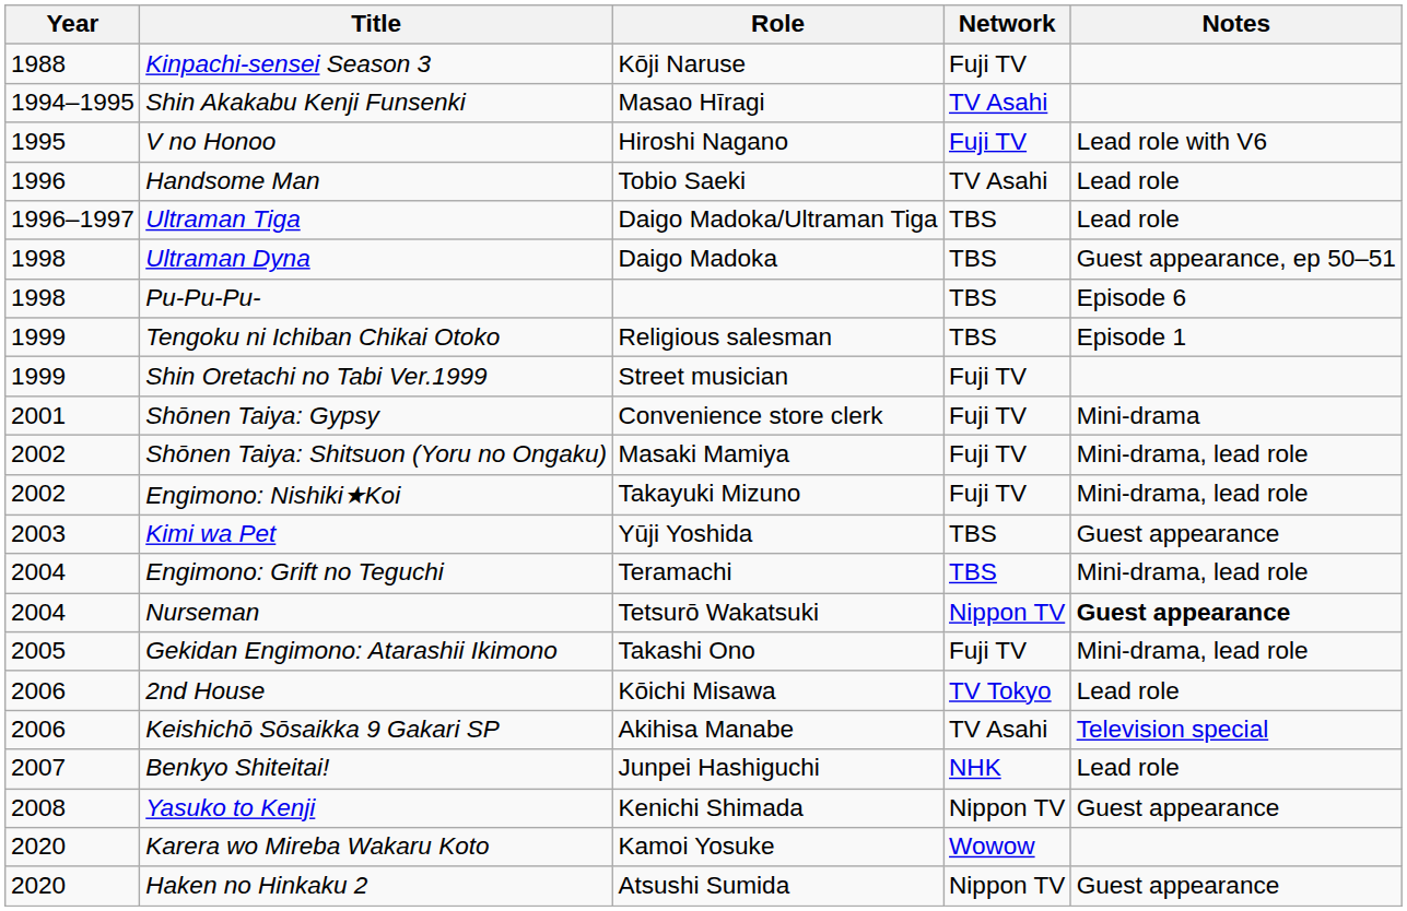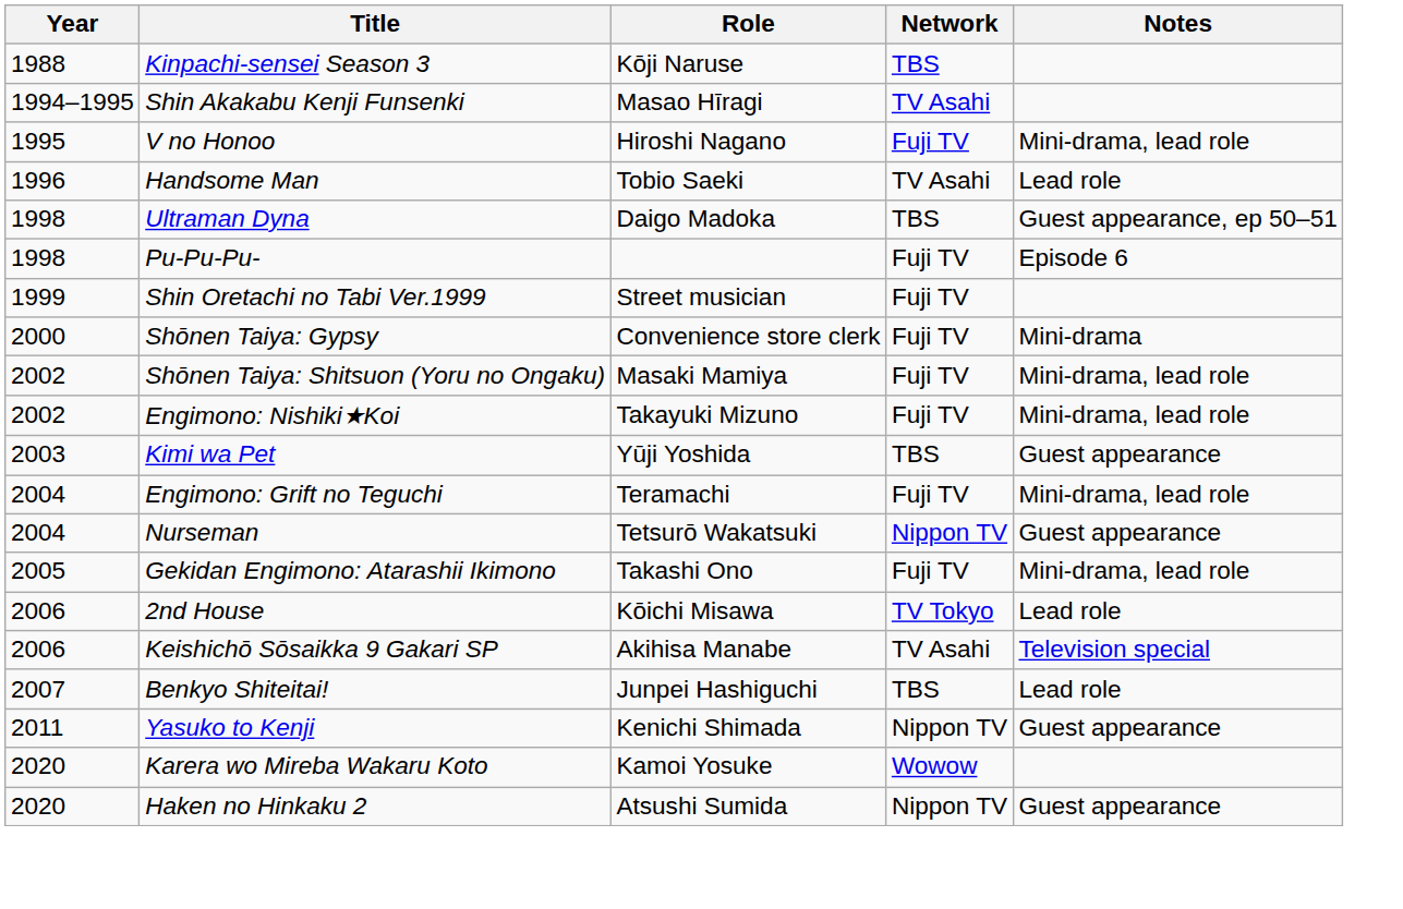Kinpachi-sensei Season 3 | Network: Fuji TV -> TBS
V no Honoo | Notes: Lead role with V6 -> Mini-drama, lead role
- row: 1996–1997 | Ultraman Tiga | Daigo Madoka/Ultraman Tiga | TBS | Lead role
Pu-Pu-Pu- | Network: TBS -> Fuji TV
- row: 1999 | Tengoku ni Ichiban Chikai Otoko | Religious salesman | TBS | Episode 1
Shōnen Taiya: Gypsy | Year: 2001 -> 2000
Engimono: Grift no Teguchi | Network: TBS -> Fuji TV
Nurseman | Notes: bold -> normal
Benkyo Shiteitai! | Network: NHK -> TBS
Yasuko to Kenji | Year: 2008 -> 2011
